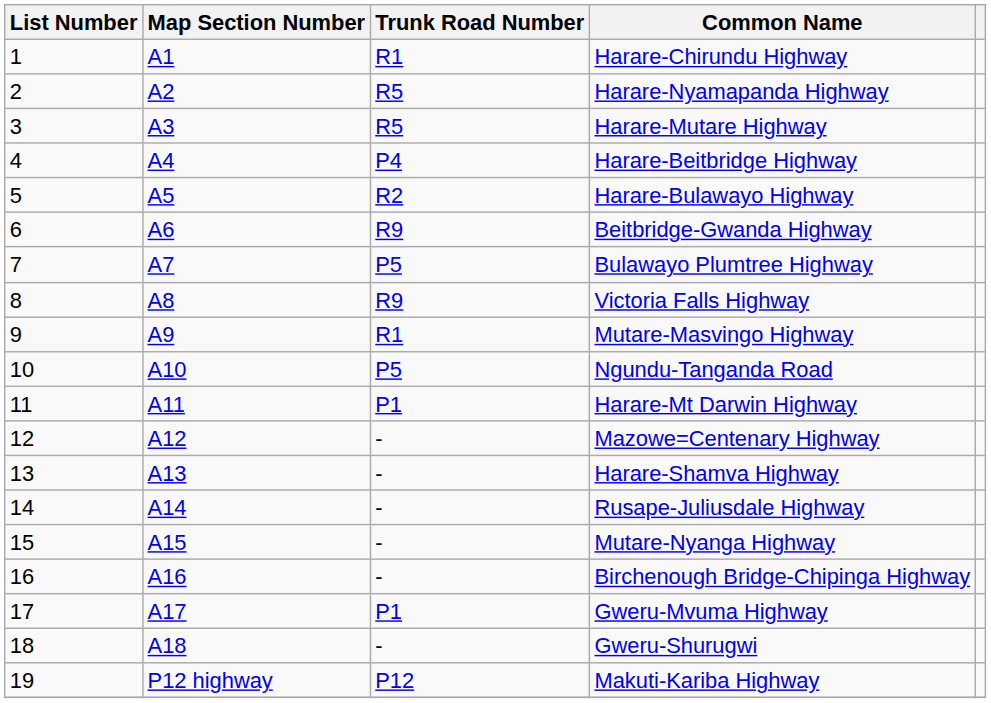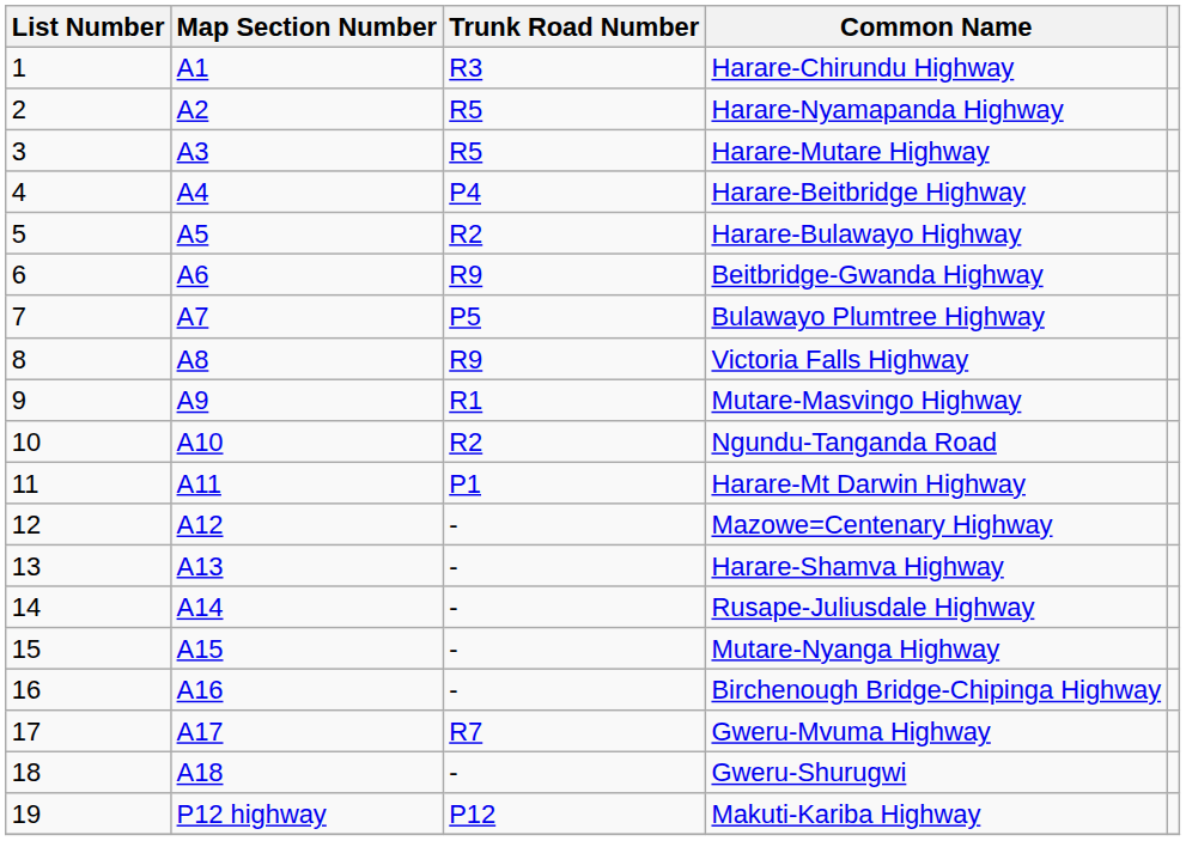Harare-Chirundu Highway | Trunk Road Number: R1 -> R3
Ngundu-Tanganda Road | Trunk Road Number: P5 -> R2
Gweru-Mvuma Highway | Trunk Road Number: P1 -> R7
